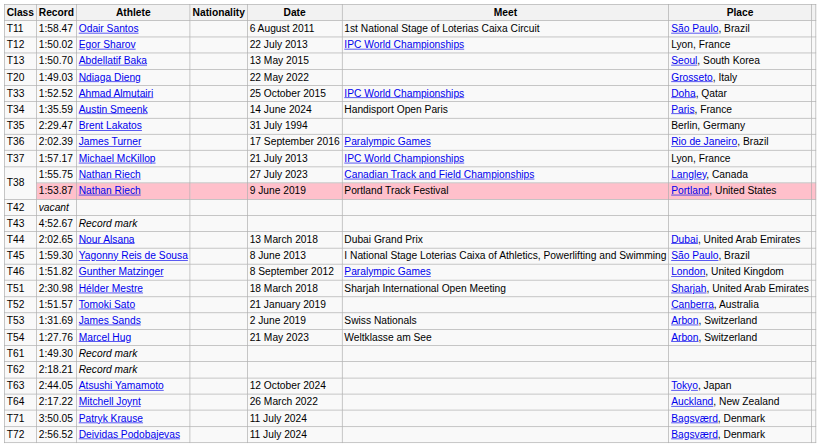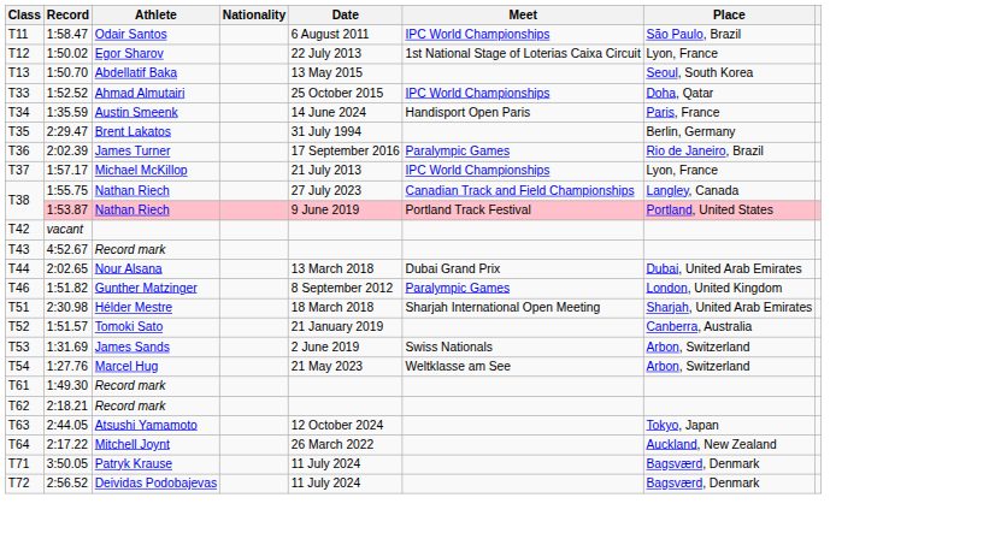1:58.47 | Meet: 1st National Stage of Loterias Caixa Circuit -> IPC World Championships
1:50.02 | Meet: IPC World Championships -> 1st National Stage of Loterias Caixa Circuit
- row: T20 | 1:49.03 | Ndiaga Dieng | 22 May 2022 | Grosseto, Italy
- row: T45 | 1:59.30 | Yagonny Reis de Sousa | 8 June 2013 | I National Stage Loterias Caixa of Athletics, Powerlifting and Swimming | São Paulo, Brazil
